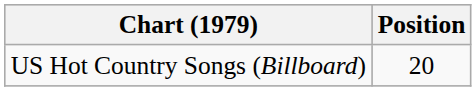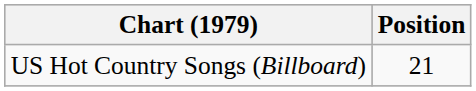US Hot Country Songs (Billboard) | Position: 20 -> 21
